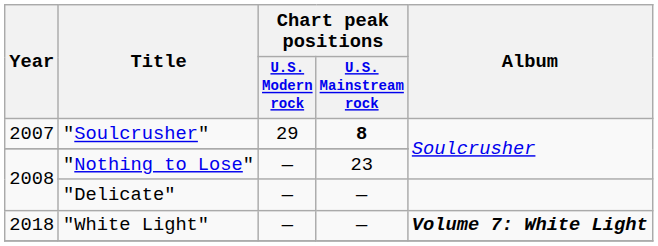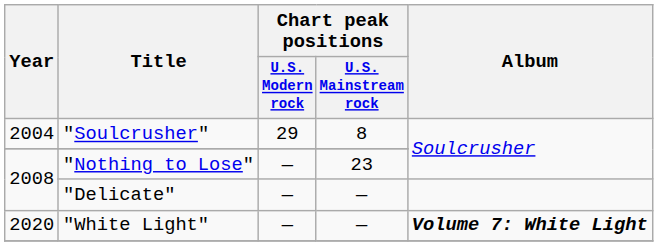"Soulcrusher" | Year: 2007 -> 2004
"Soulcrusher" | Chart peak positions / U.S. Mainstream rock: bold -> normal
"White Light" | Year: 2018 -> 2020
